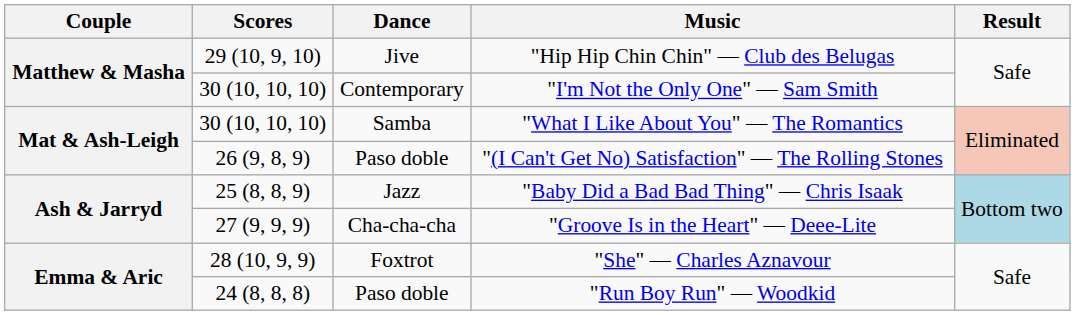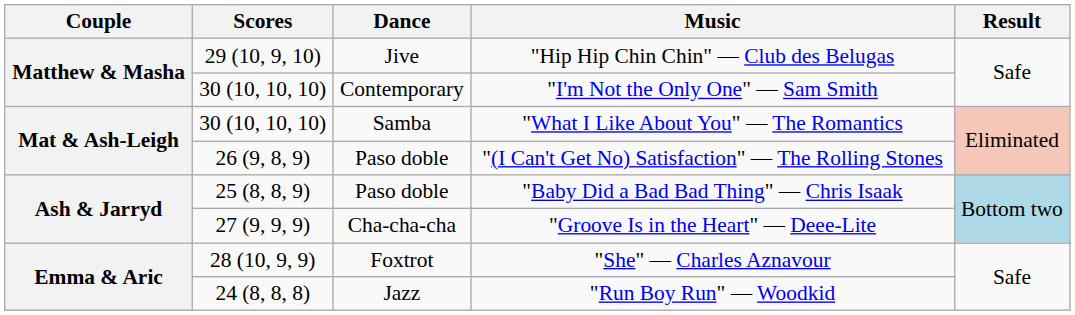"Baby Did a Bad Bad Thing" — Chris Isaak | Dance: Jazz -> Paso doble
"Run Boy Run" — Woodkid | Dance: Paso doble -> Jazz
